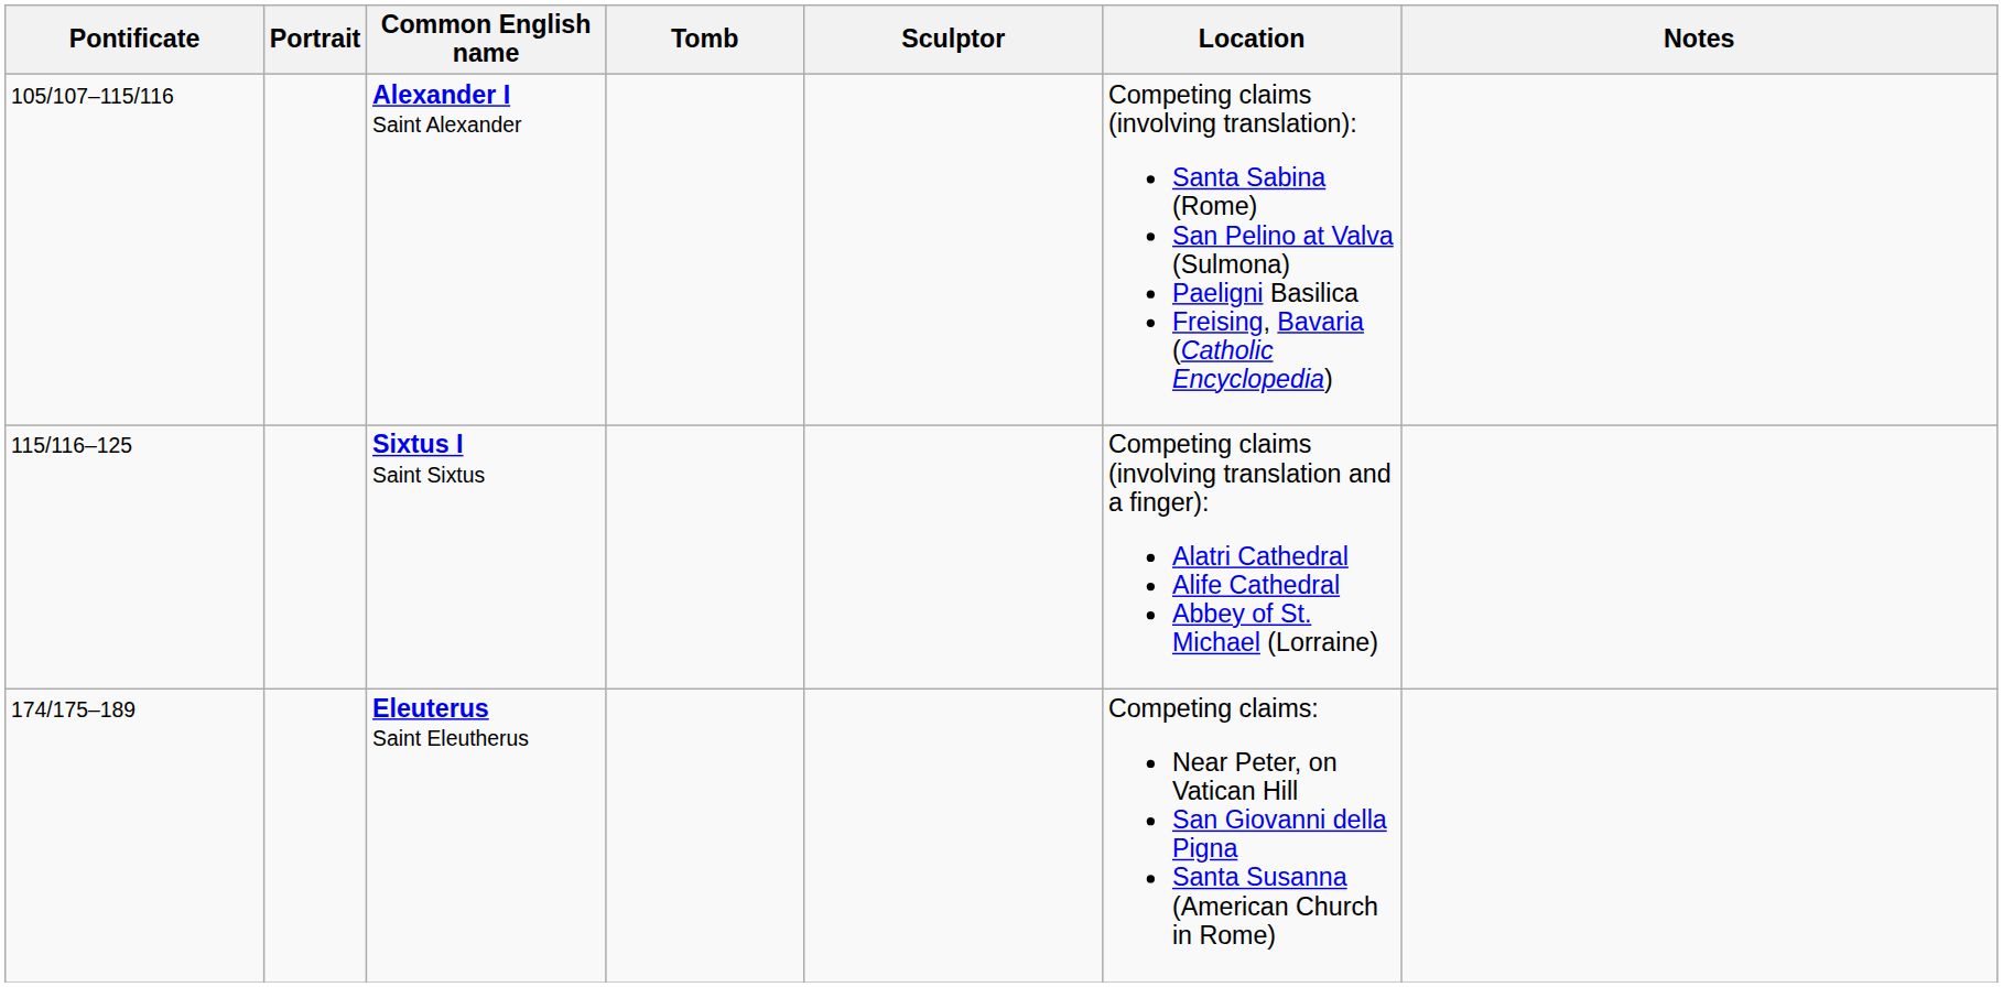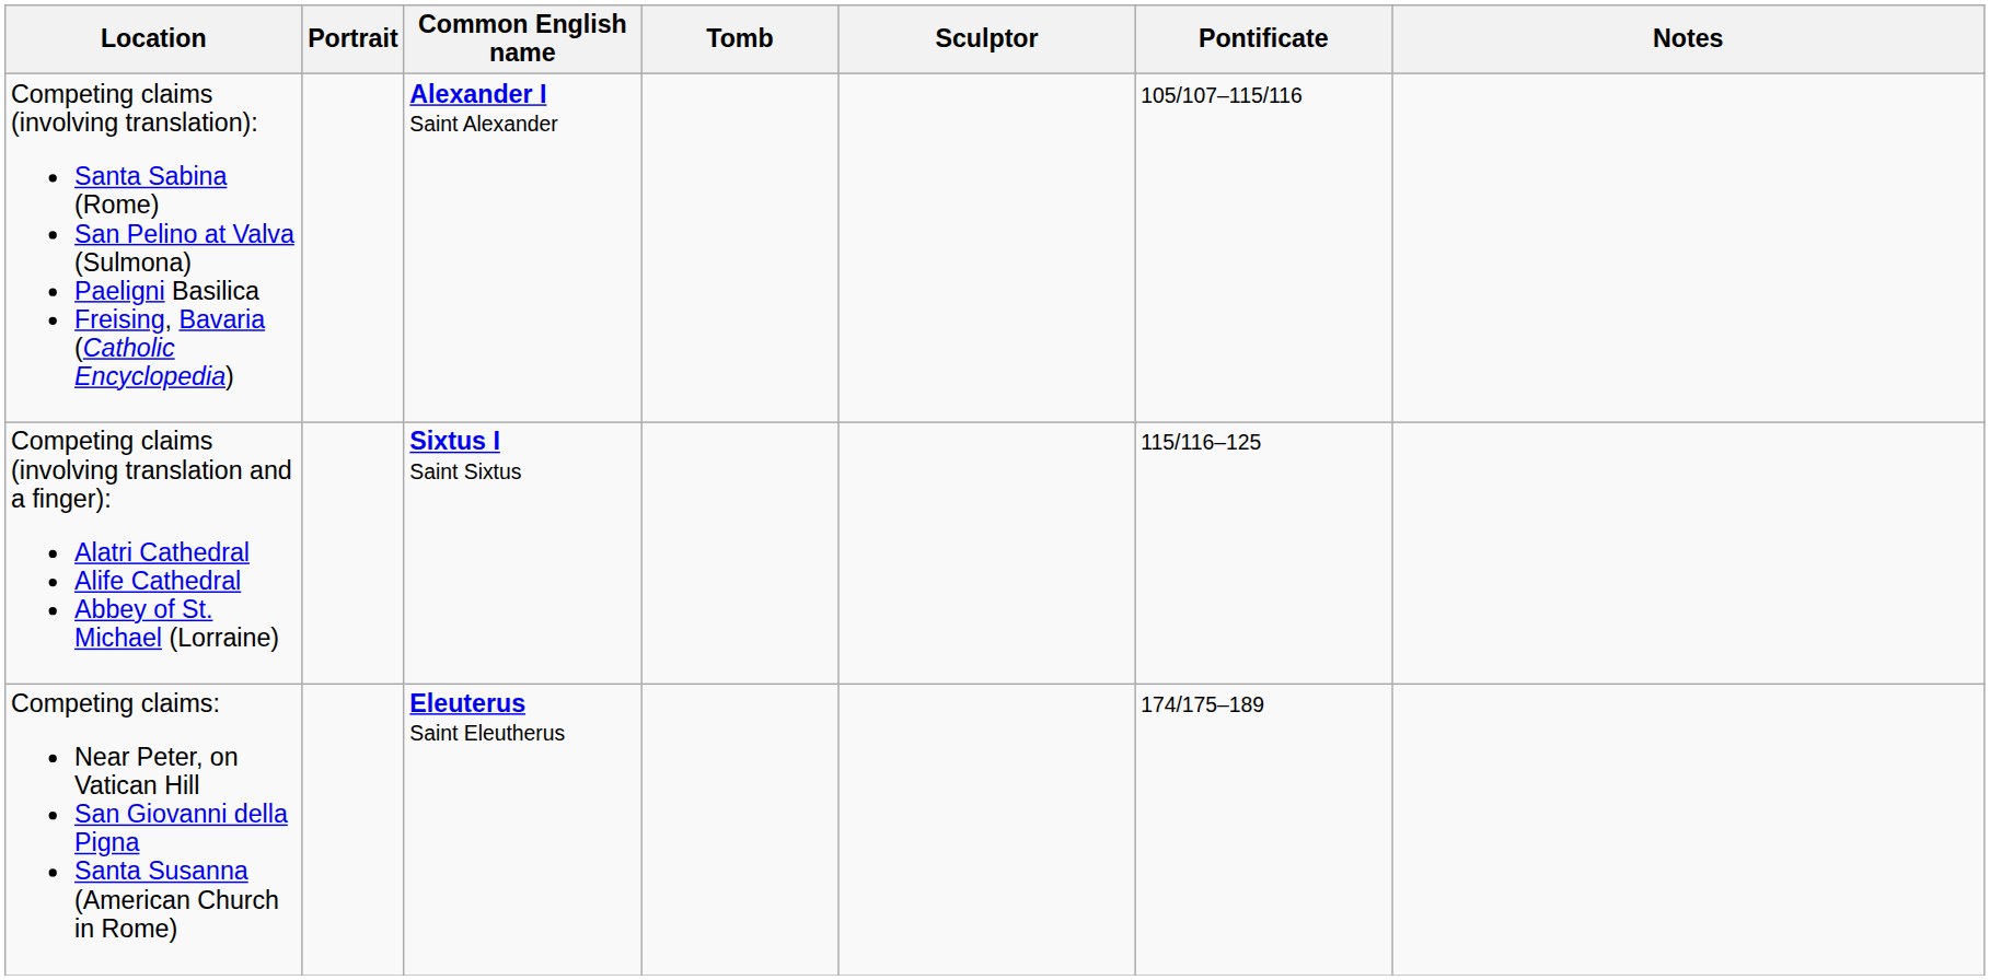columns swapped: Pontificate <-> Location
